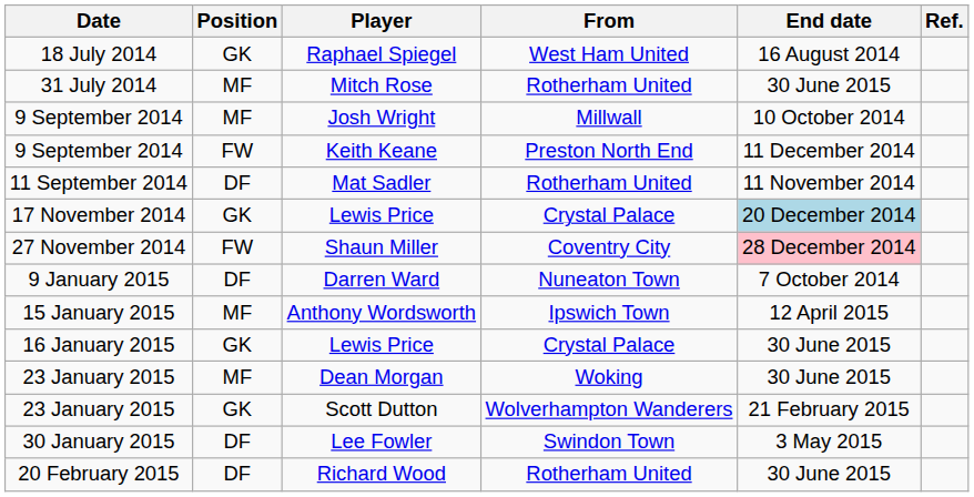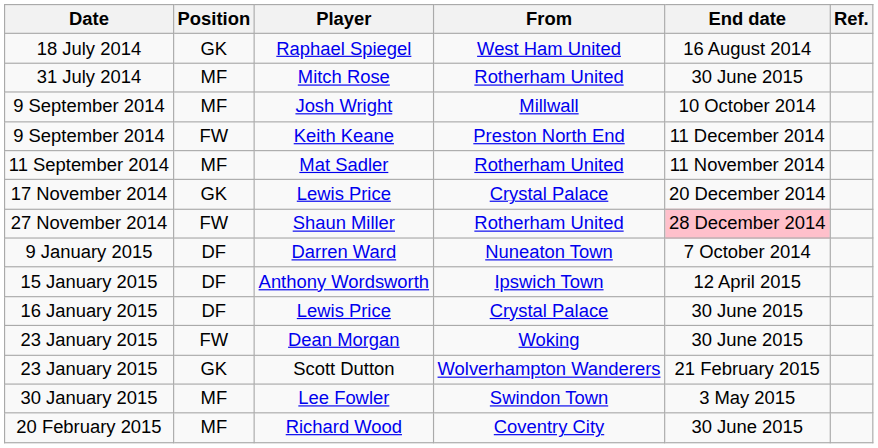Mat Sadler | Position: DF -> MF
17 November 2014 / Lewis Price | End date: lightblue background -> no background
Shaun Miller | From: Coventry City -> Rotherham United
Anthony Wordsworth | Position: MF -> DF
16 January 2015 / Lewis Price | Position: GK -> DF
Dean Morgan | Position: MF -> FW
Lee Fowler | Position: DF -> MF
Richard Wood | Position: DF -> MF
Richard Wood | From: Rotherham United -> Coventry City
